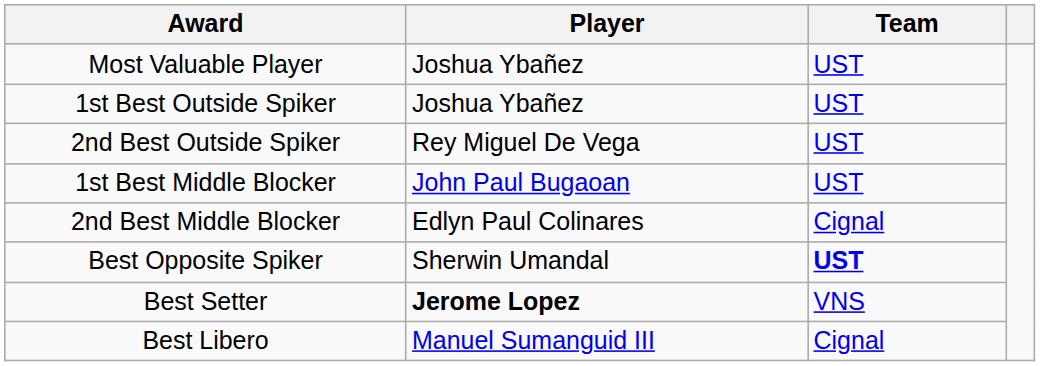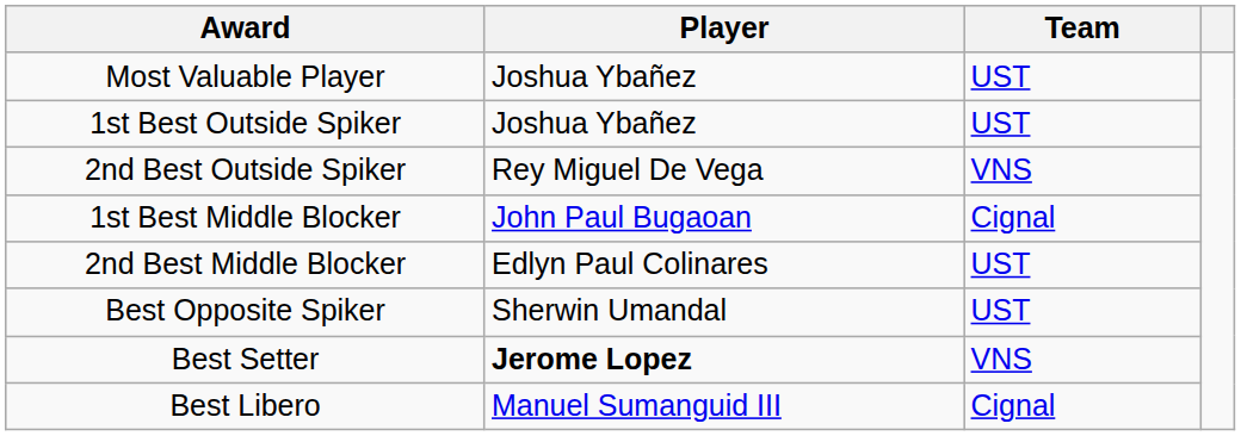2nd Best Outside Spiker | Team: UST -> VNS
1st Best Middle Blocker | Team: UST -> Cignal
2nd Best Middle Blocker | Team: Cignal -> UST
Best Opposite Spiker | Team: bold -> normal
